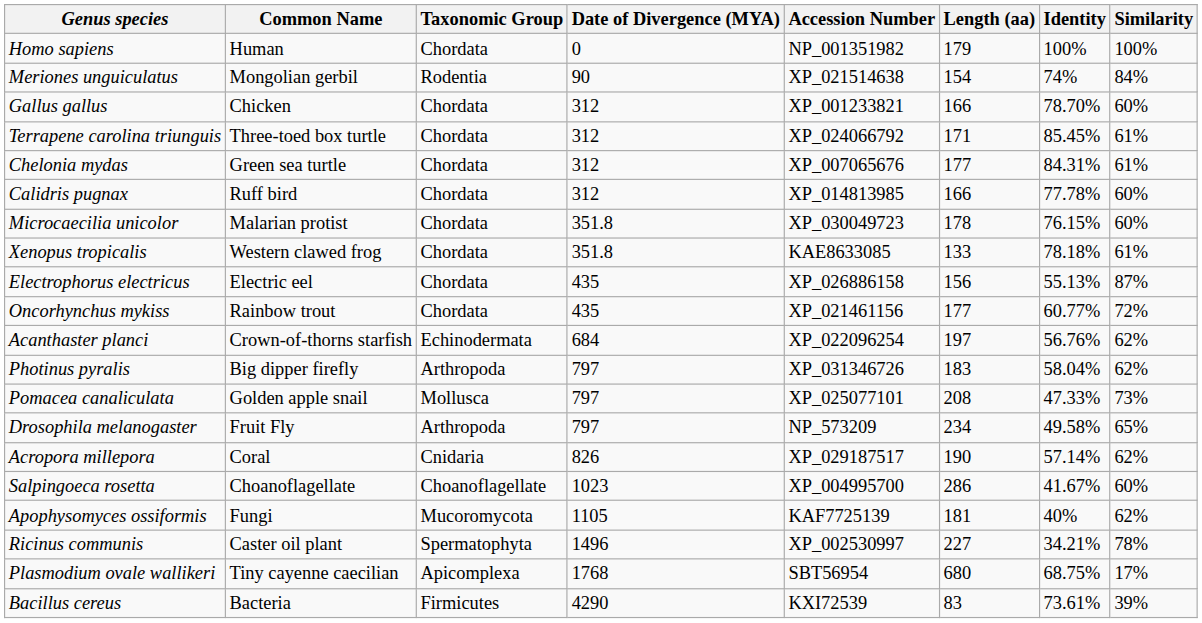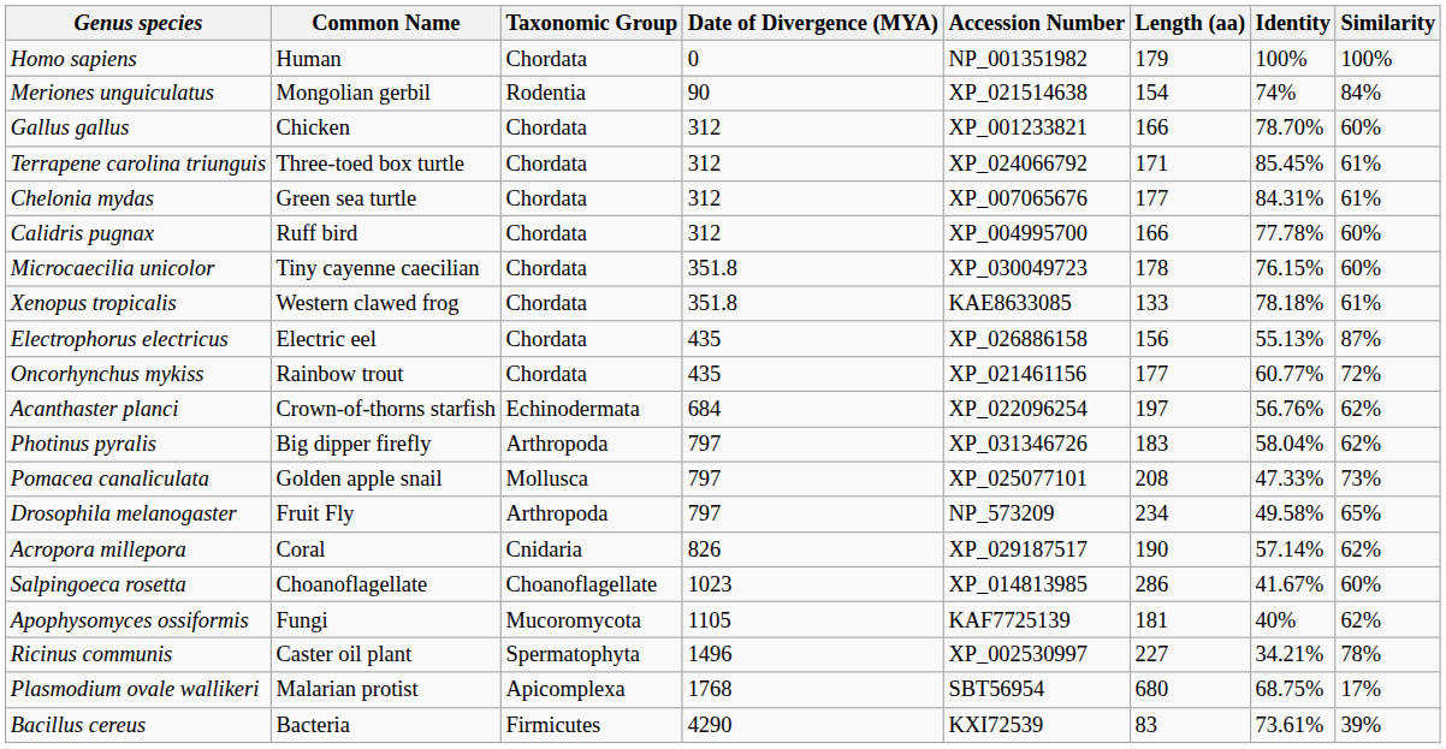Calidris pugnax | Accession Number: XP_014813985 -> XP_004995700
Microcaecilia unicolor | Common Name: Malarian protist -> Tiny cayenne caecilian
Salpingoeca rosetta | Accession Number: XP_004995700 -> XP_014813985
Plasmodium ovale wallikeri | Common Name: Tiny cayenne caecilian -> Malarian protist
